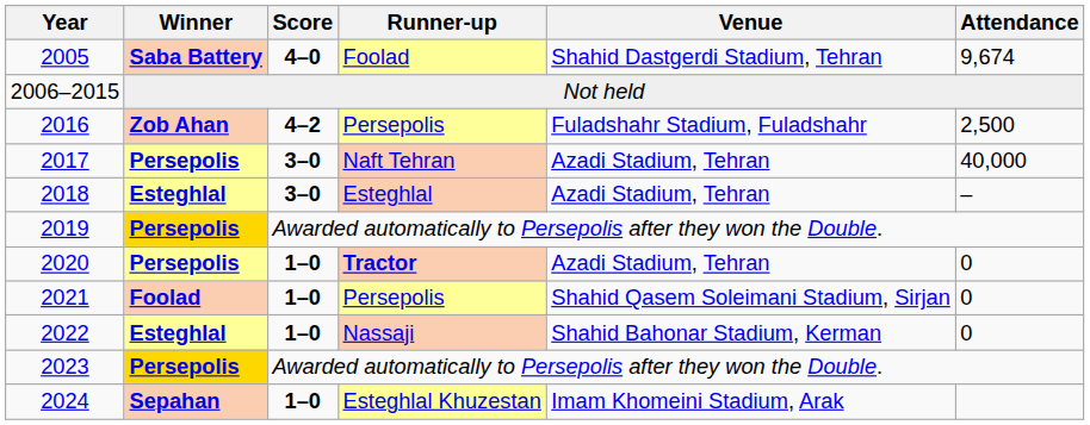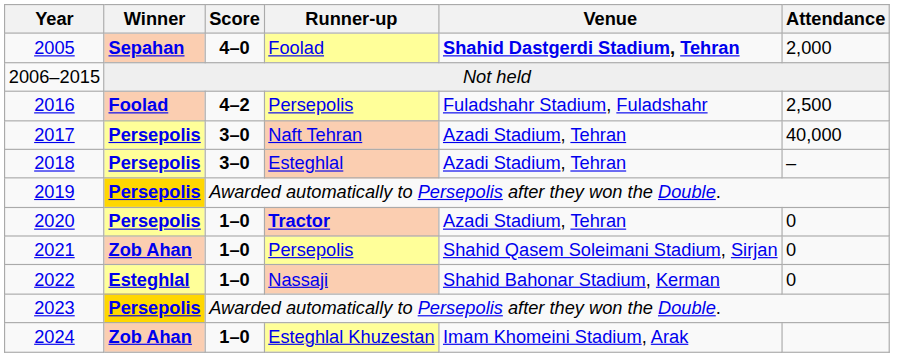2005 | Winner: Saba Battery -> Sepahan
2005 | Venue: normal -> bold
2005 | Attendance: 9,674 -> 2,000
2016 | Winner: Zob Ahan -> Foolad
2018 | Winner: Esteghlal -> Persepolis
2021 | Winner: Foolad -> Zob Ahan
2024 | Winner: Sepahan -> Zob Ahan
